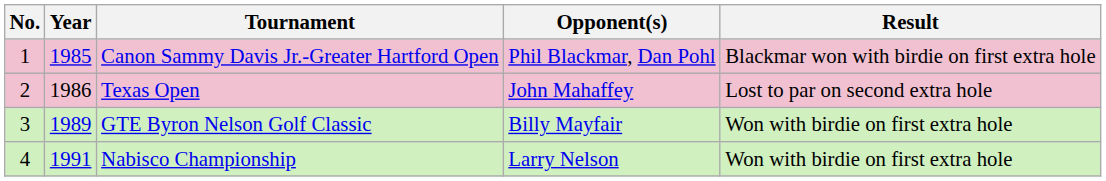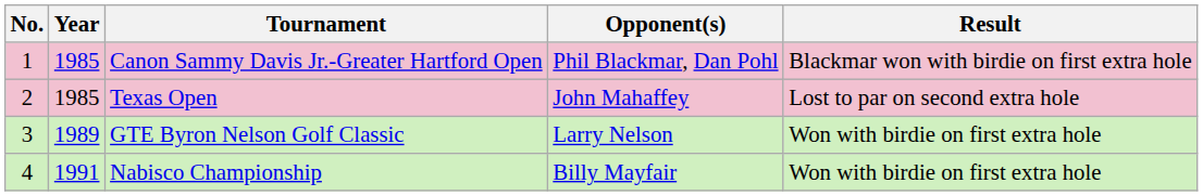Texas Open | Year: 1986 -> 1985
GTE Byron Nelson Golf Classic | Opponent(s): Billy Mayfair -> Larry Nelson
Nabisco Championship | Opponent(s): Larry Nelson -> Billy Mayfair
